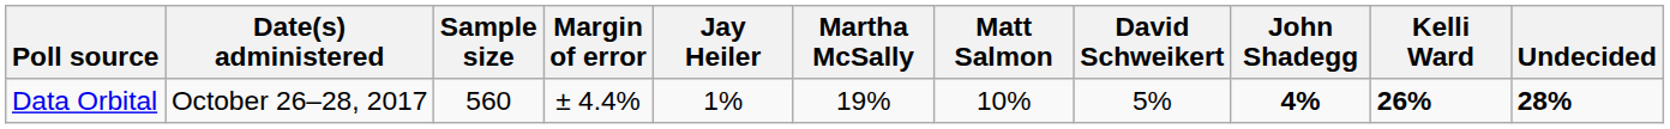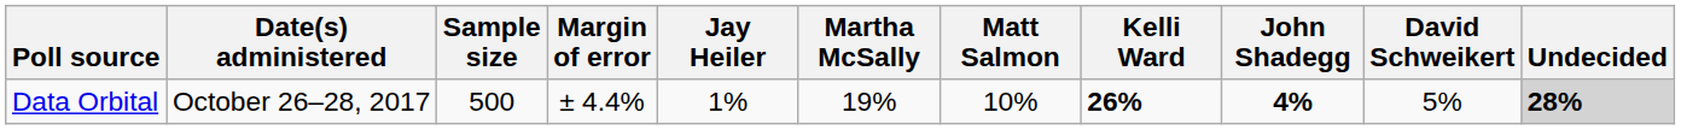columns swapped: David Schweikert <-> Kelli Ward
Data Orbital | Sample size: 560 -> 500
Data Orbital | Undecided: no background -> lightgrey background
